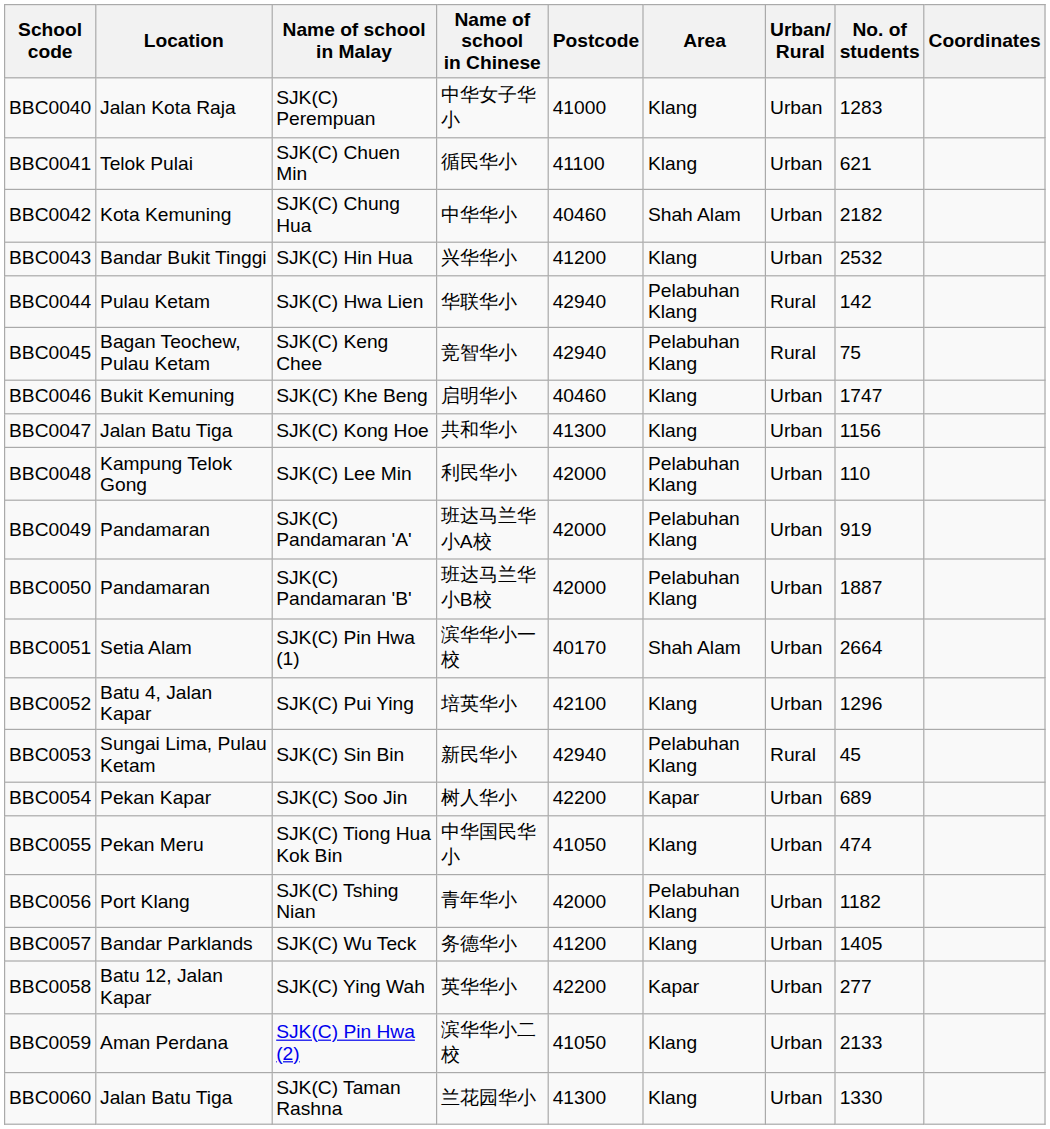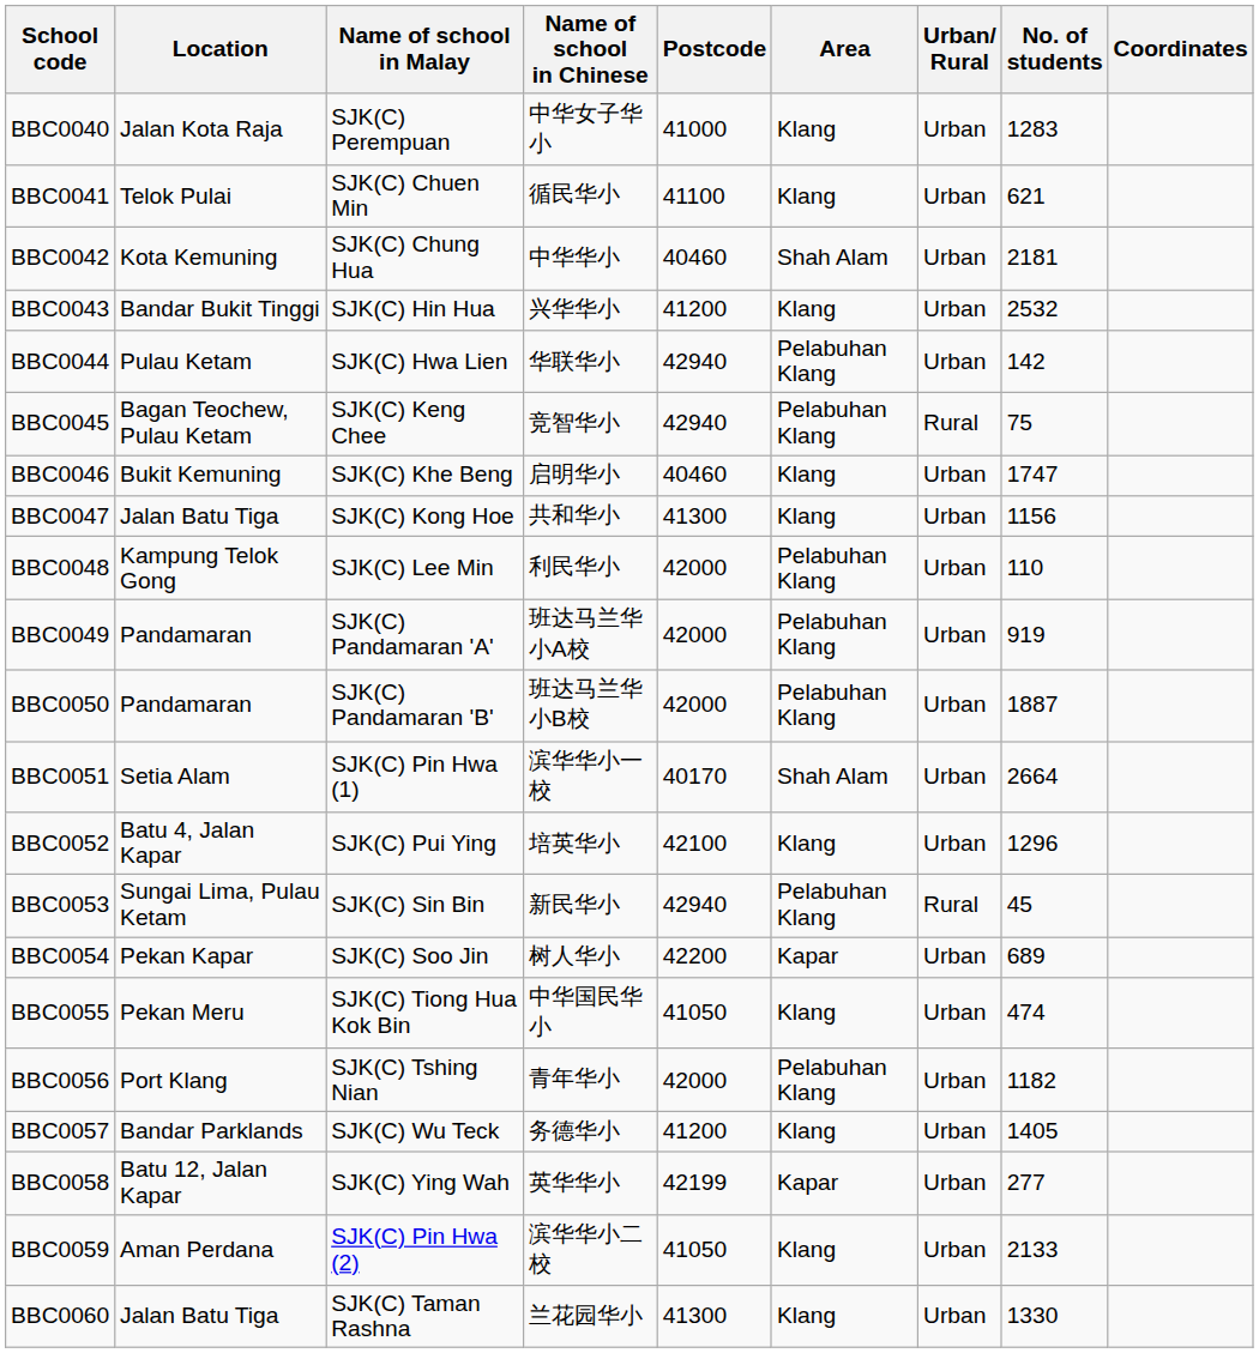BBC0042 | No. of students: 2182 -> 2181
BBC0044 | Urban/ Rural: Rural -> Urban
BBC0058 | Postcode: 42200 -> 42199
